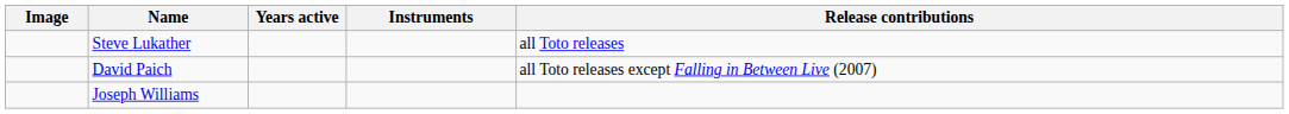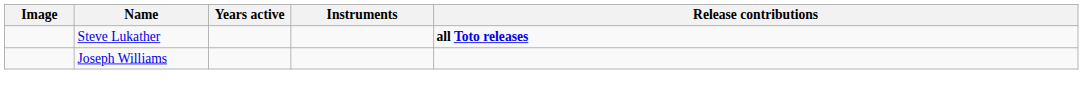Steve Lukather | Release contributions: normal -> bold
- row: David Paich | all Toto releases except Falling in Between Live (2007)
